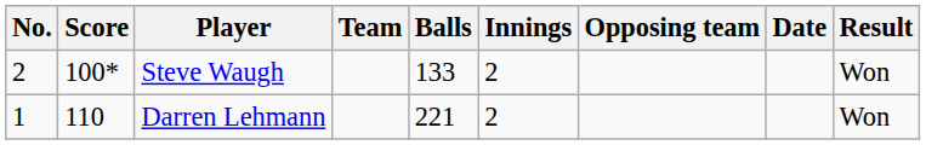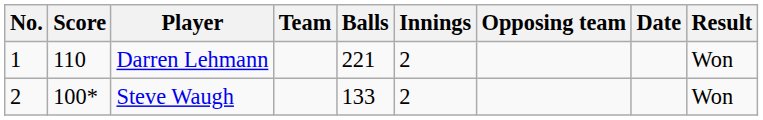rows swapped: Darren Lehmann <-> Steve Waugh
